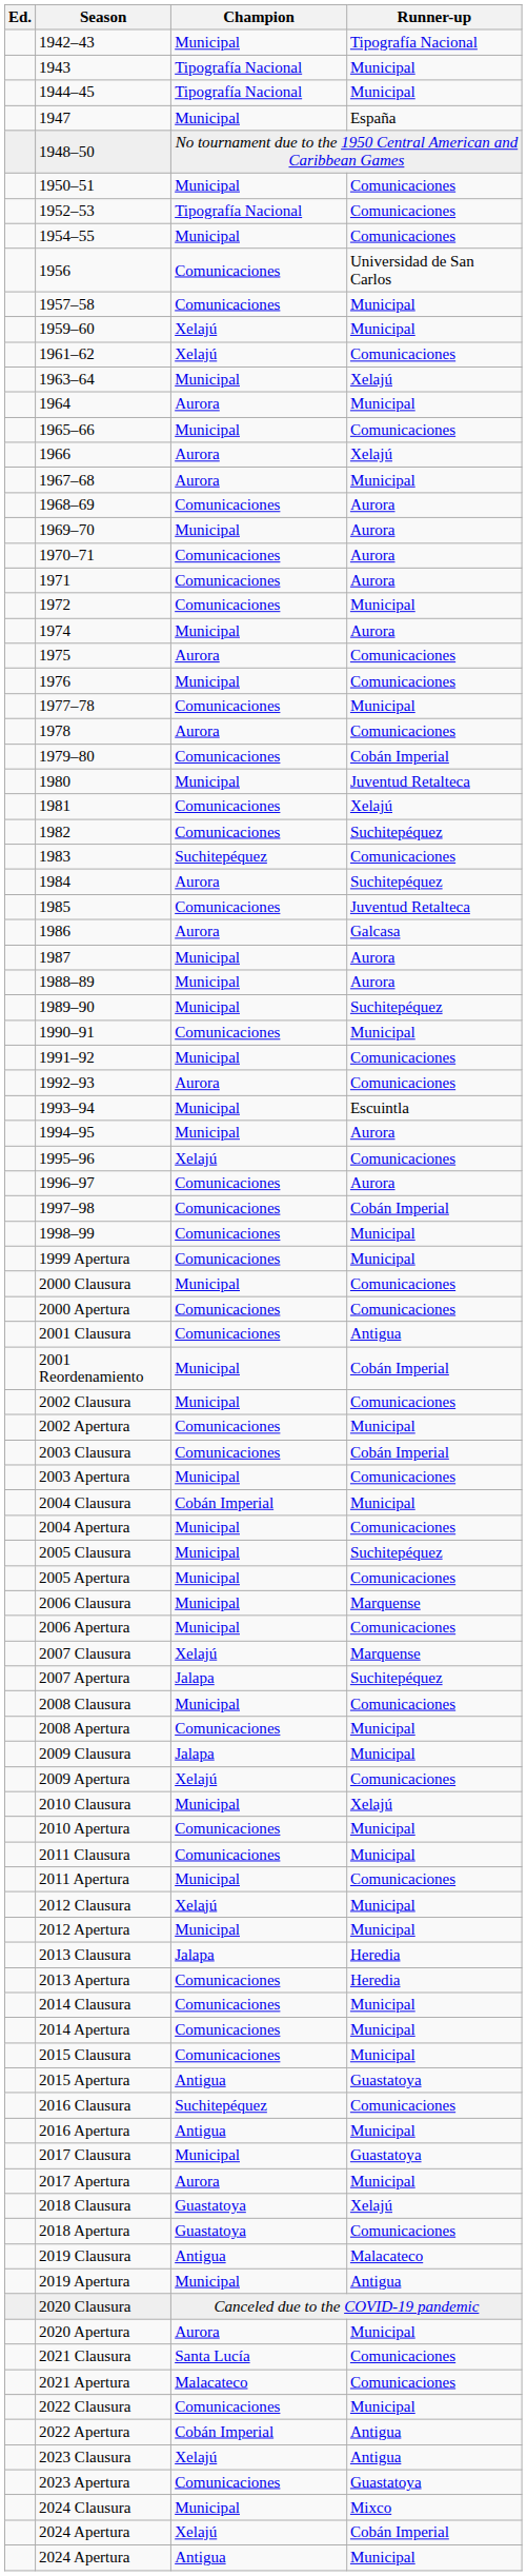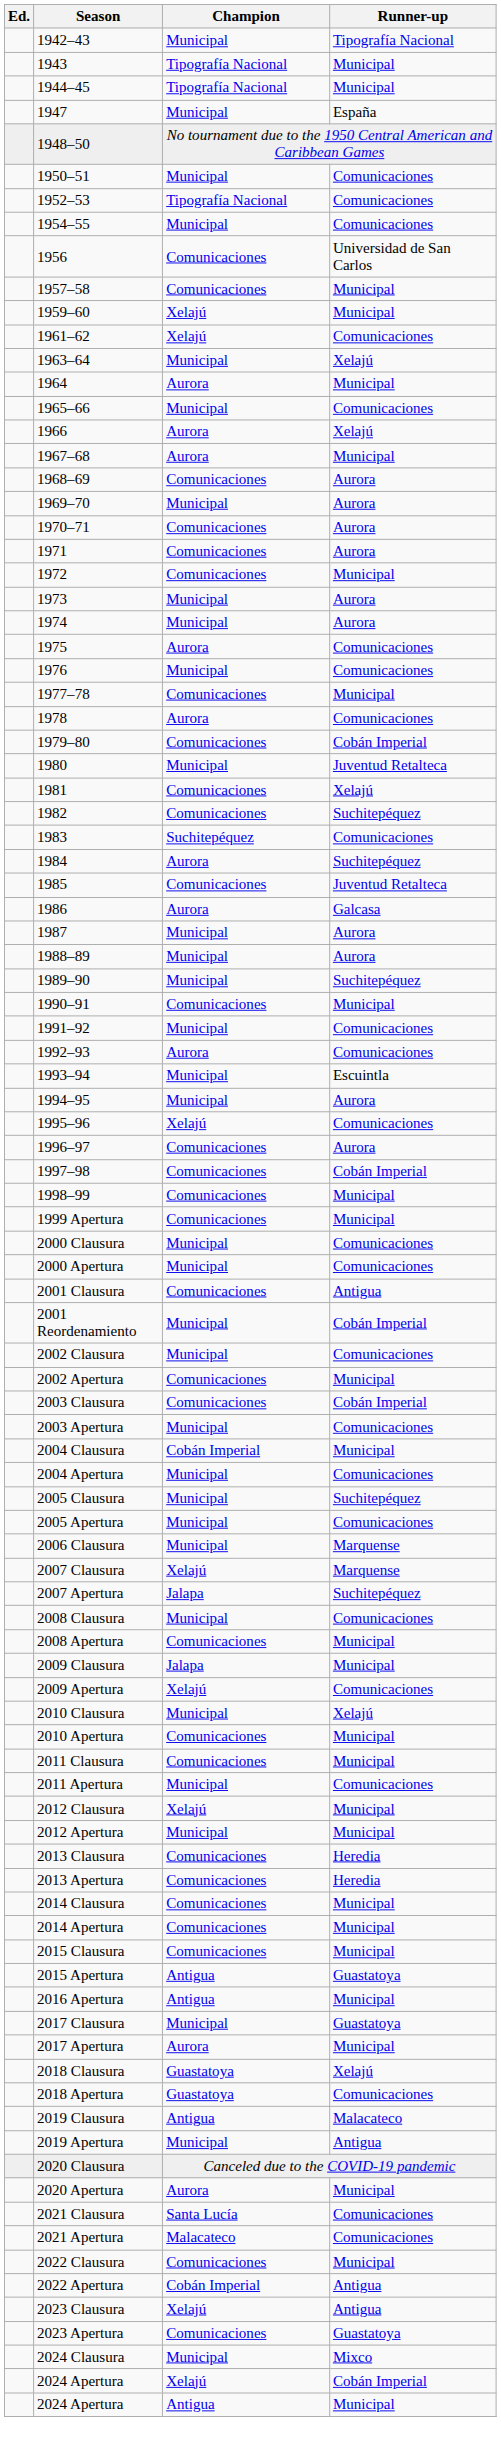+ row: 1973 | Municipal | Aurora
2000 Apertura | Champion: Comunicaciones -> Municipal
- row: 2006 Apertura | Municipal | Comunicaciones
2013 Clausura | Champion: Jalapa -> Comunicaciones
- row: 2016 Clausura | Suchitepéquez | Comunicaciones
